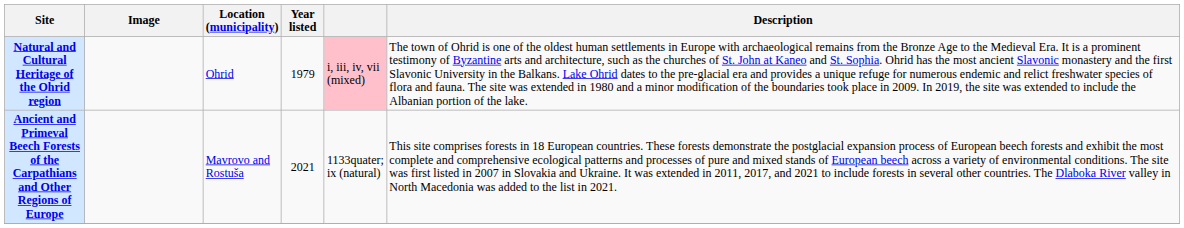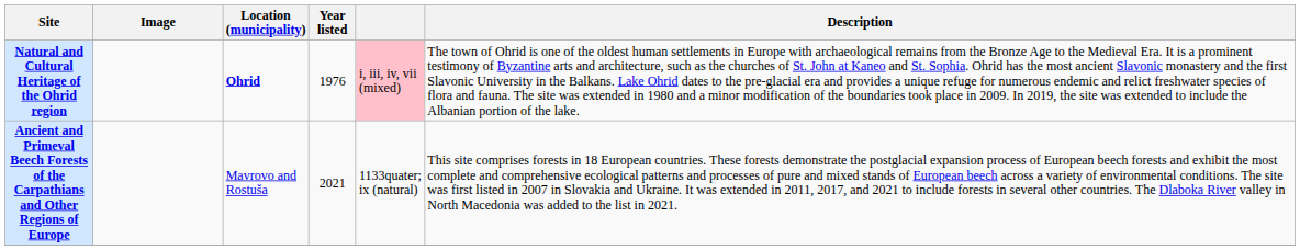Natural and Cultural Heritage of the Ohrid region | Location (municipality): normal -> bold
Natural and Cultural Heritage of the Ohrid region | Year listed: 1979 -> 1976
